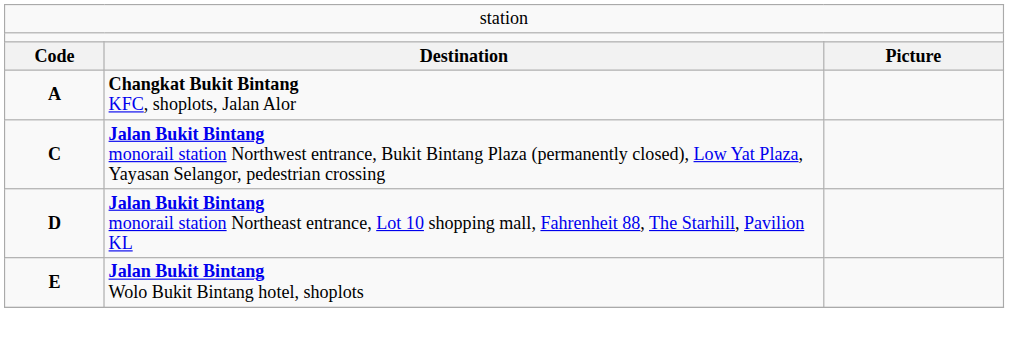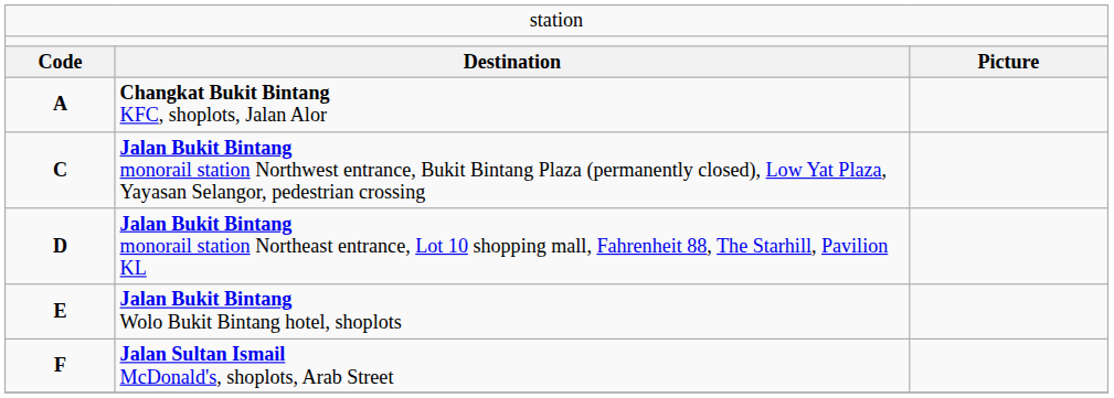+ row: F | Jalan Sultan Ismail McDonald's, shoplots, Arab Street
